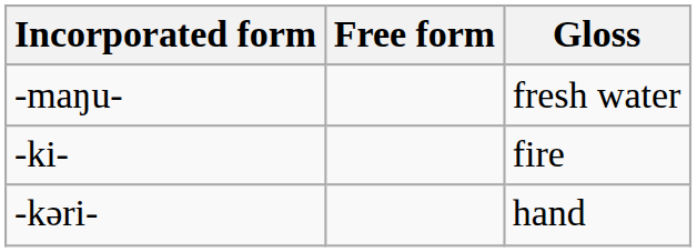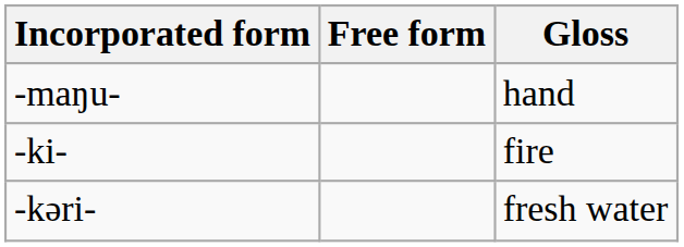-maŋu- | Gloss: fresh water -> hand
-kəri- | Gloss: hand -> fresh water
